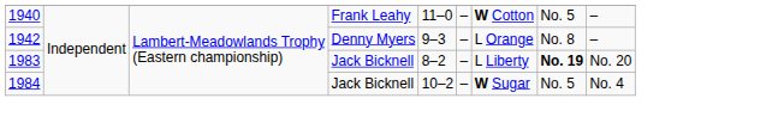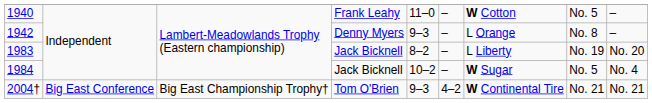1983 | column 8: bold -> normal
+ row: 2004† | Big East Conference | Big East Championship Trophy† | Tom O'Brien | 9–3 | 4–2 | W Continental Tire | No. 21 | No. 21
